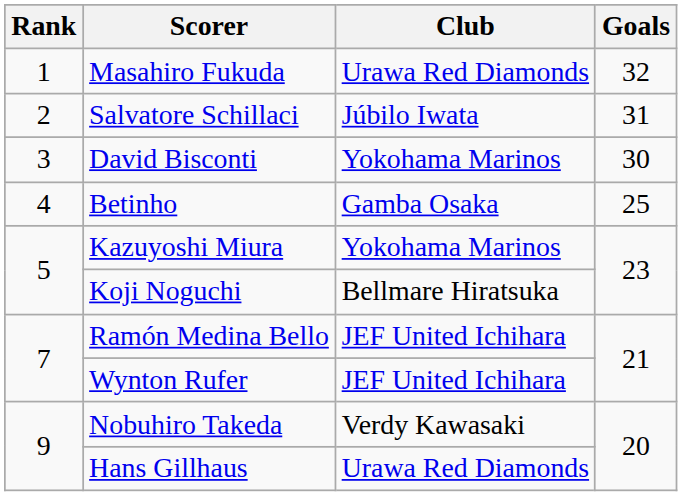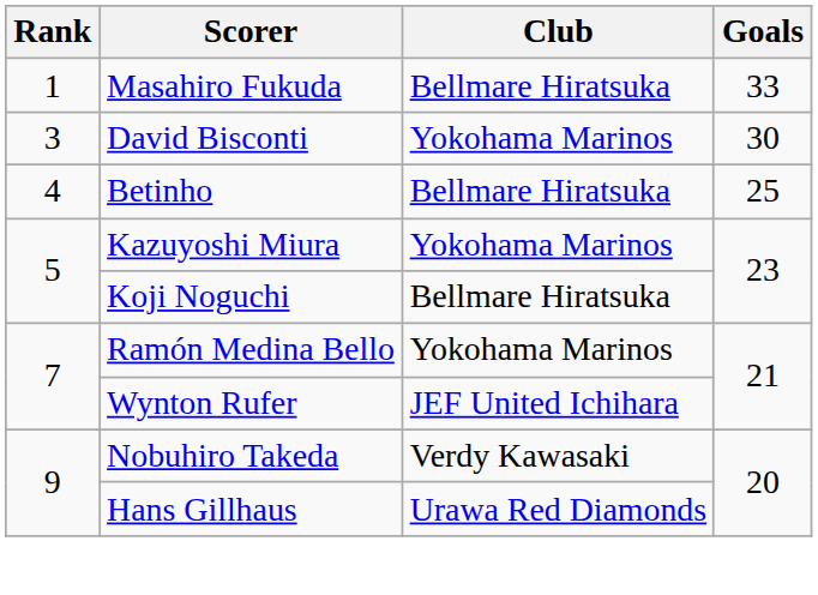Masahiro Fukuda | Club: Urawa Red Diamonds -> Bellmare Hiratsuka
Masahiro Fukuda | Goals: 32 -> 33
- row: 2 | Salvatore Schillaci | Júbilo Iwata | 31
Betinho | Club: Gamba Osaka -> Bellmare Hiratsuka
Ramón Medina Bello | Club: JEF United Ichihara -> Yokohama Marinos
